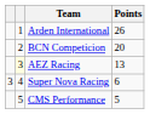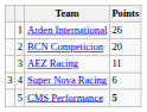AEZ Racing | Points: 13 -> 11
CMS Performance | Points: normal -> bold
